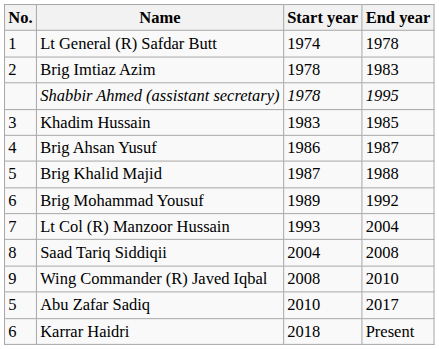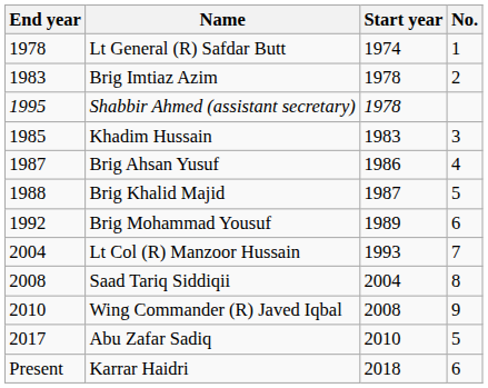columns swapped: No. <-> End year
